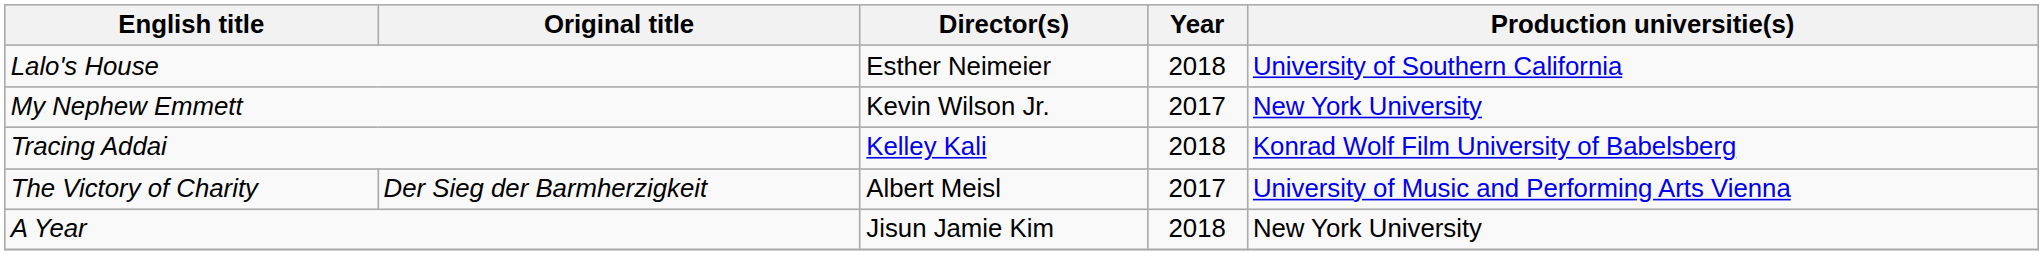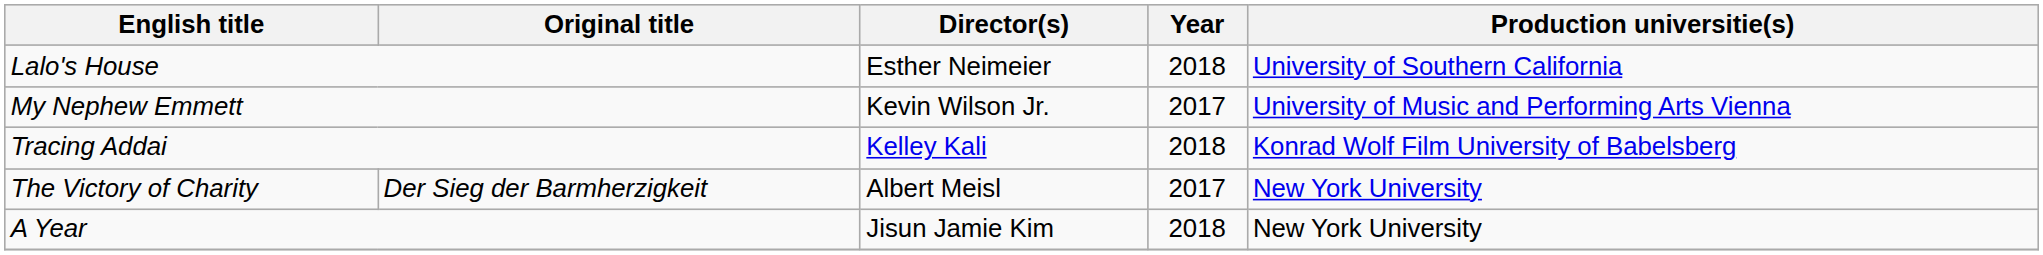My Nephew Emmett | Production universitie(s): New York University -> University of Music and Performing Arts Vienna
The Victory of Charity | Production universitie(s): University of Music and Performing Arts Vienna -> New York University
